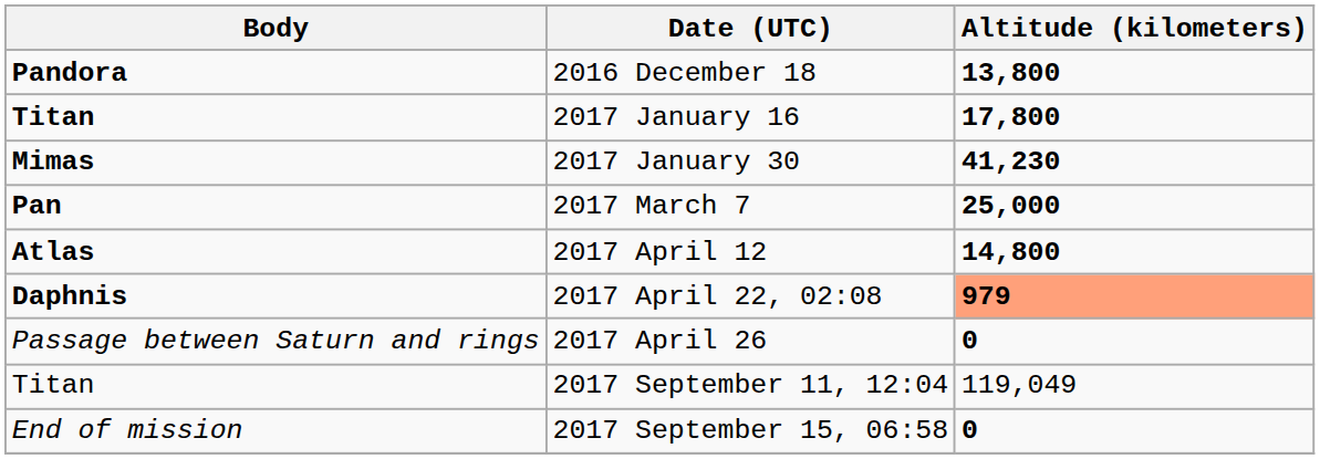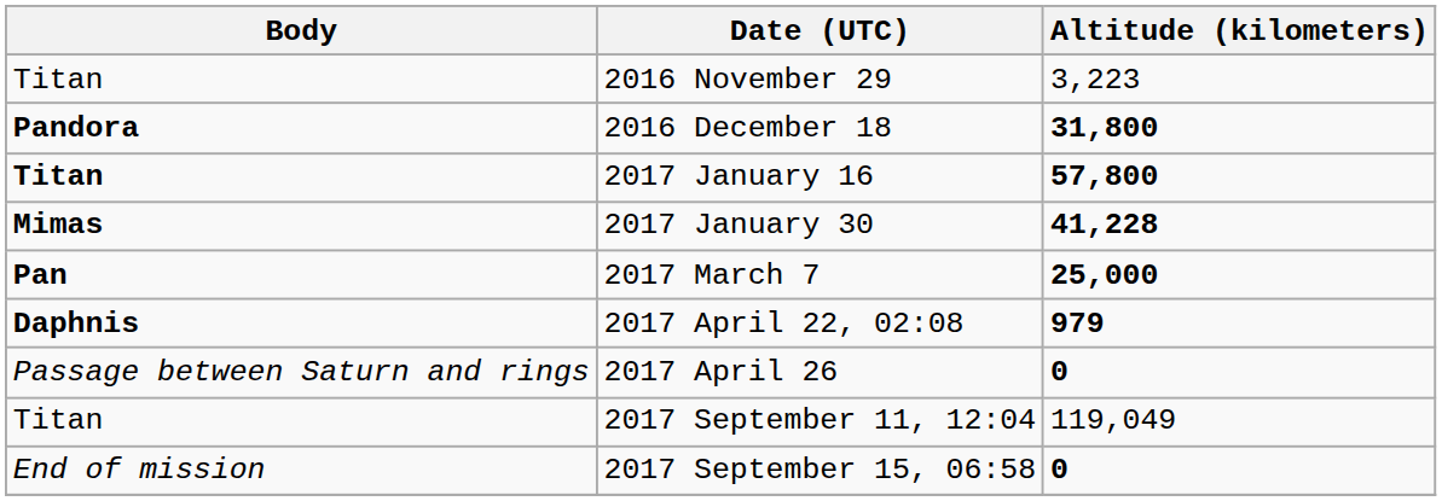+ row: Titan | 2016 November 29 | 3,223
2016 December 18 | Altitude (kilometers): 13,800 -> 31,800
2017 January 16 | Altitude (kilometers): 17,800 -> 57,800
2017 January 30 | Altitude (kilometers): 41,230 -> 41,228
- row: Atlas | 2017 April 12 | 14,800
2017 April 22, 02:08 | Altitude (kilometers): lightsalmon background -> no background
